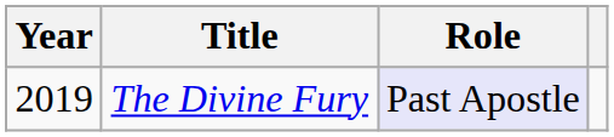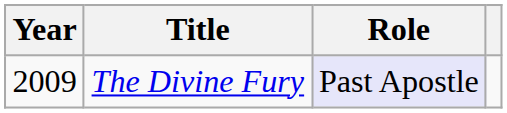The Divine Fury | Year: 2019 -> 2009
